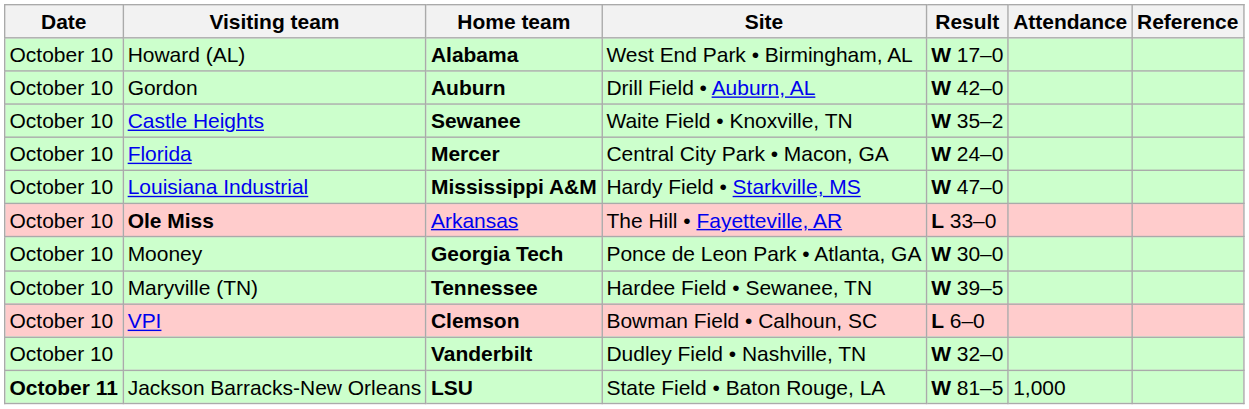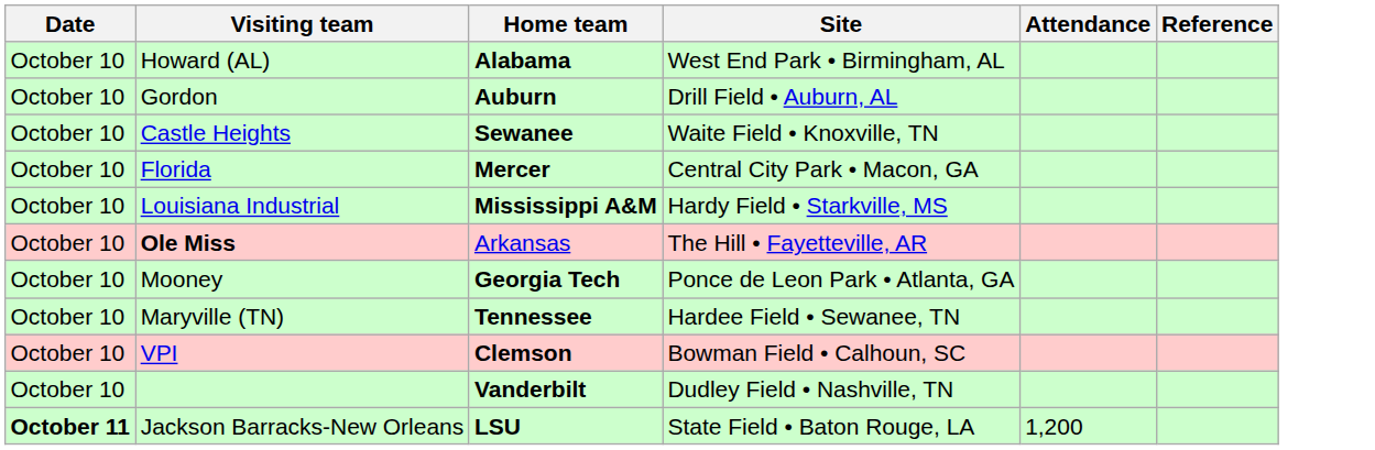- column: Result | W 17–0 | W 42–0 | W 35–2 | W 24–0 | W 47–0 | L 33–0 | W 30–0 | W 39–5 | L 6–0 | W 32–0 | W 81–5
Jackson Barracks-New Orleans | Attendance: 1,000 -> 1,200
